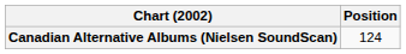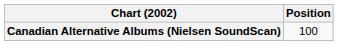Canadian Alternative Albums (Nielsen SoundScan) | Position: 124 -> 100
